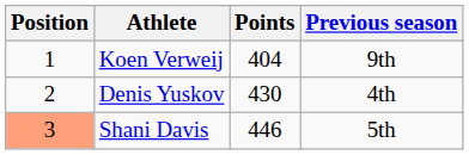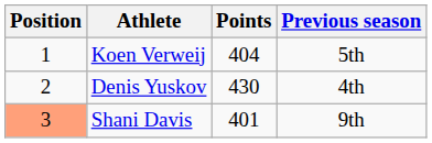Koen Verweij | Previous season: 9th -> 5th
Shani Davis | Points: 446 -> 401
Shani Davis | Previous season: 5th -> 9th
